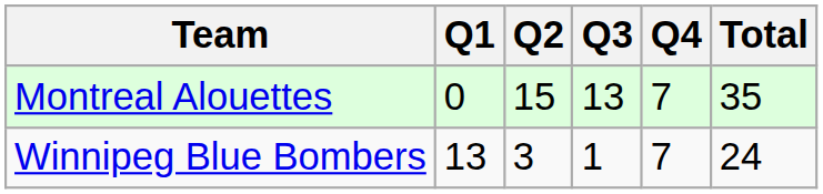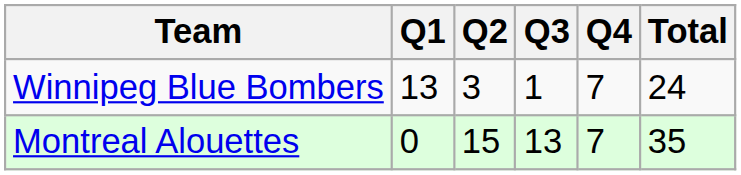rows swapped: Winnipeg Blue Bombers <-> Montreal Alouettes
